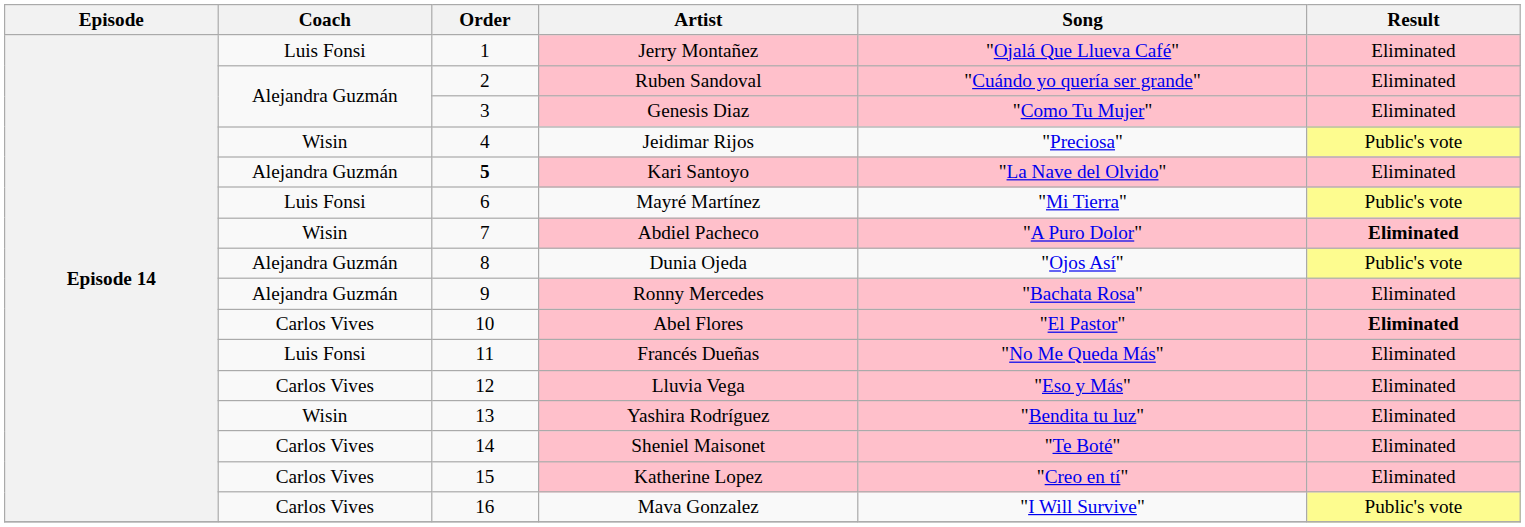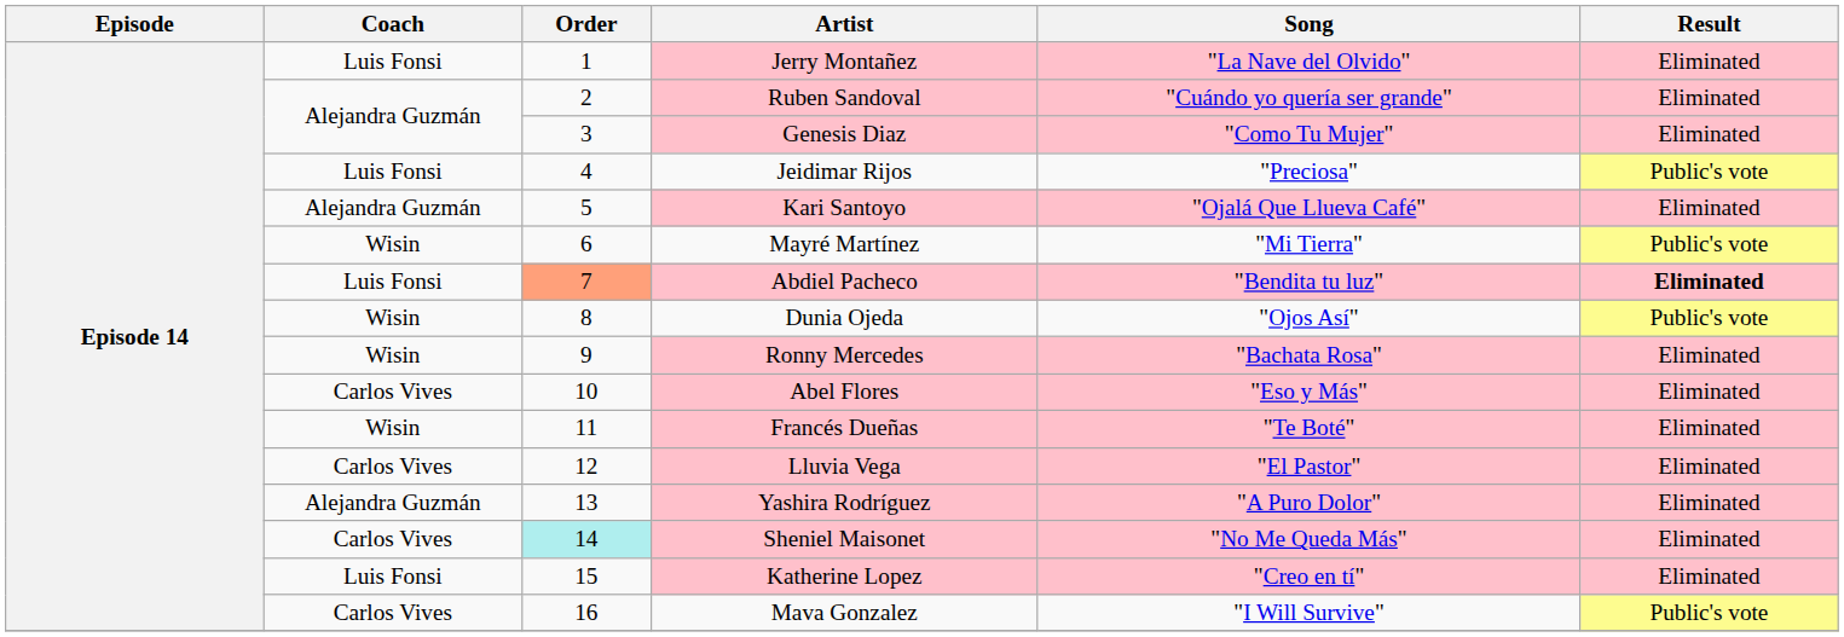Jerry Montañez | Song: "Ojalá Que Llueva Café" -> "La Nave del Olvido"
Jeidimar Rijos | Coach: Wisin -> Luis Fonsi
Kari Santoyo | Order: bold -> normal
Kari Santoyo | Song: "La Nave del Olvido" -> "Ojalá Que Llueva Café"
Mayré Martínez | Coach: Luis Fonsi -> Wisin
Abdiel Pacheco | Coach: Wisin -> Luis Fonsi
Abdiel Pacheco | Order: no background -> lightsalmon background
Abdiel Pacheco | Song: "A Puro Dolor" -> "Bendita tu luz"
Dunia Ojeda | Coach: Alejandra Guzmán -> Wisin
Ronny Mercedes | Coach: Alejandra Guzmán -> Wisin
Abel Flores | Song: "El Pastor" -> "Eso y Más"
Abel Flores | Result: bold -> normal
Francés Dueñas | Coach: Luis Fonsi -> Wisin
Francés Dueñas | Song: "No Me Queda Más" -> "Te Boté"
Lluvia Vega | Song: "Eso y Más" -> "El Pastor"
Yashira Rodríguez | Coach: Wisin -> Alejandra Guzmán
Yashira Rodríguez | Song: "Bendita tu luz" -> "A Puro Dolor"
Sheniel Maisonet | Order: no background -> paleturquoise background
Sheniel Maisonet | Song: "Te Boté" -> "No Me Queda Más"
Katherine Lopez | Coach: Carlos Vives -> Luis Fonsi
